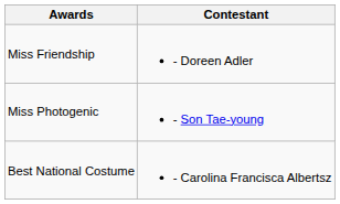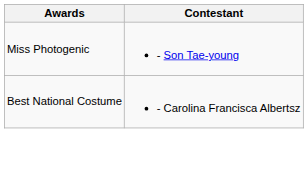- row: Miss Friendship | - Doreen Adler
